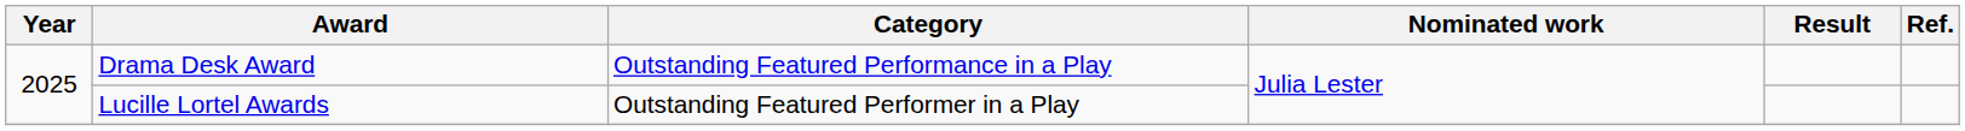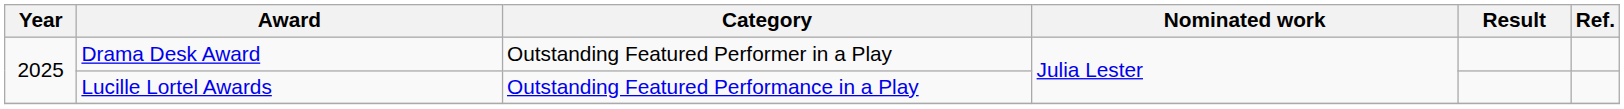Drama Desk Award | Category: Outstanding Featured Performance in a Play -> Outstanding Featured Performer in a Play
Lucille Lortel Awards | Category: Outstanding Featured Performer in a Play -> Outstanding Featured Performance in a Play
